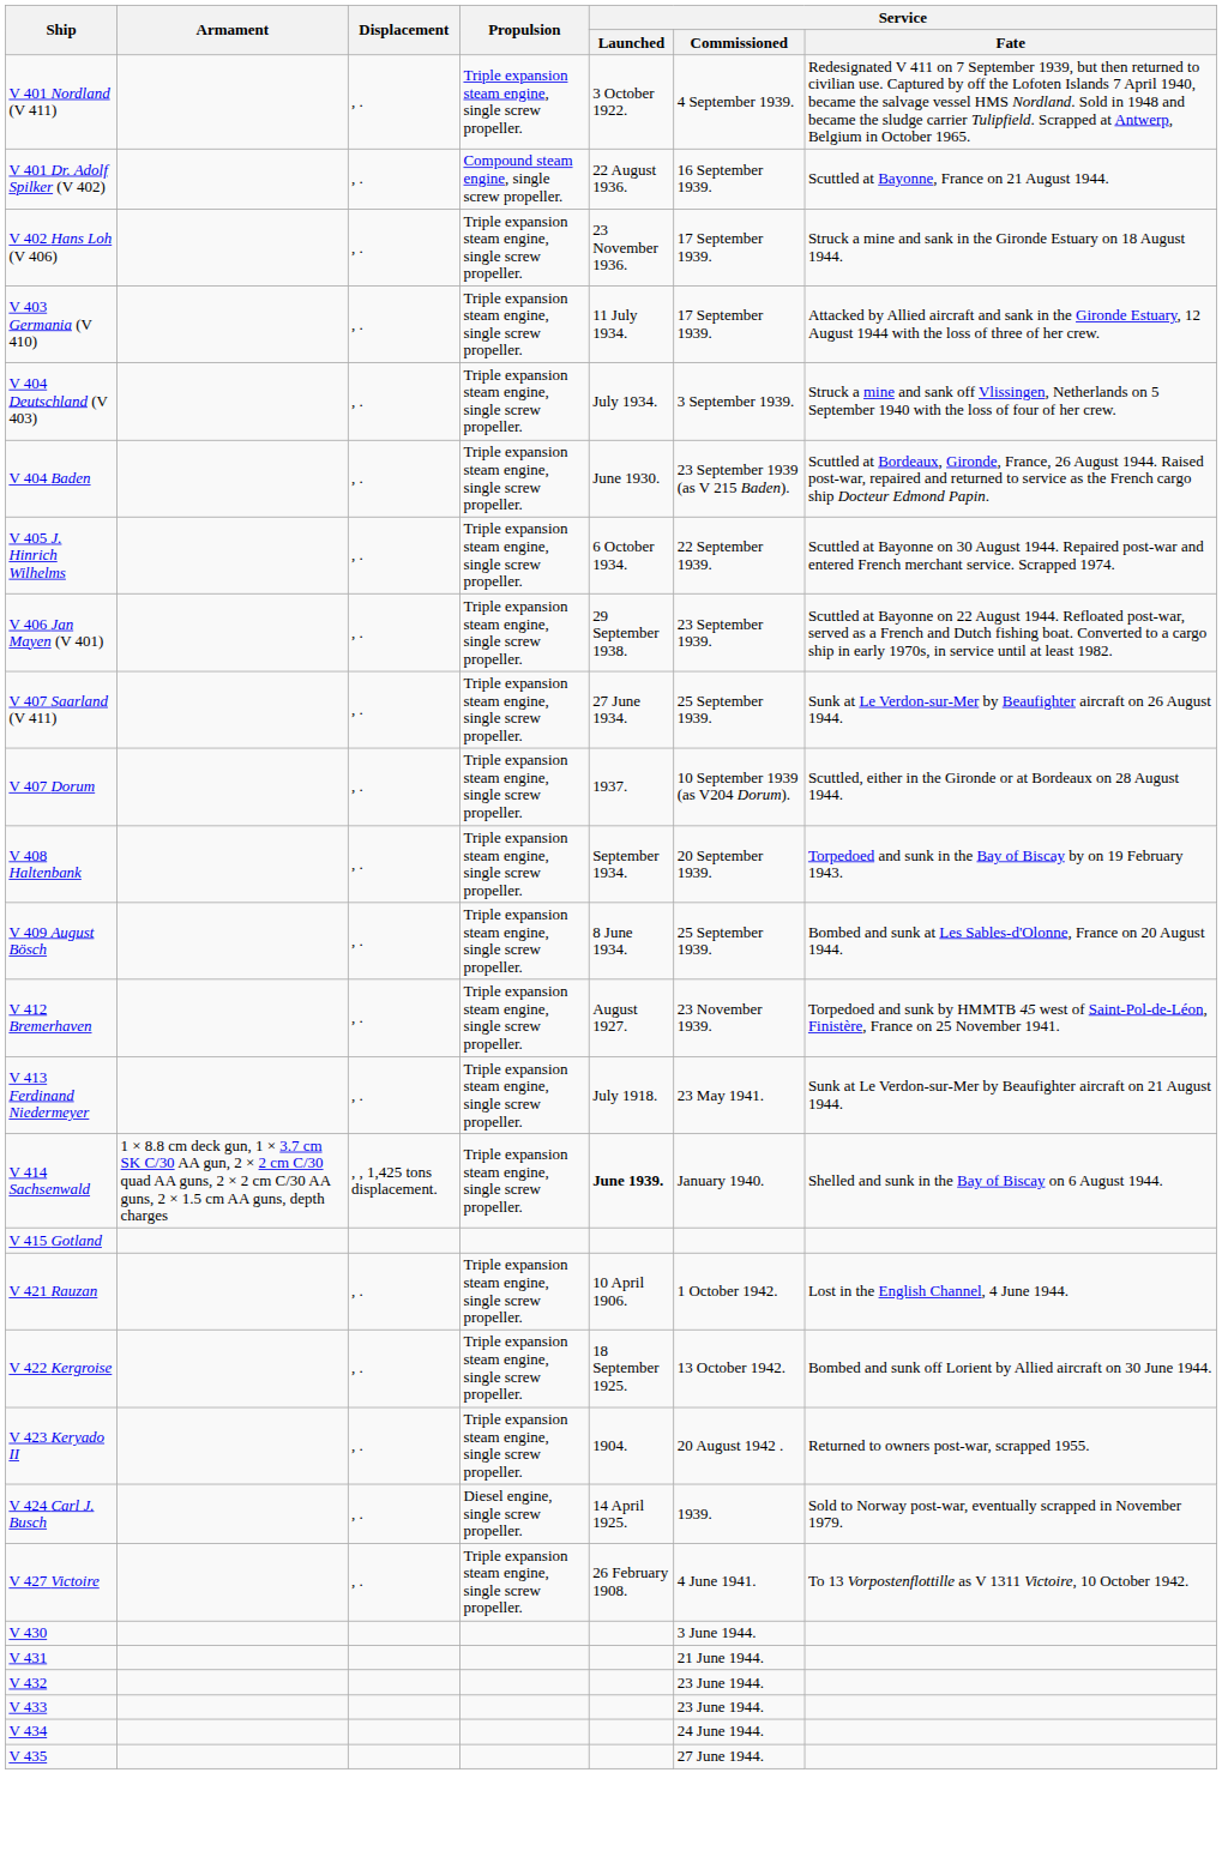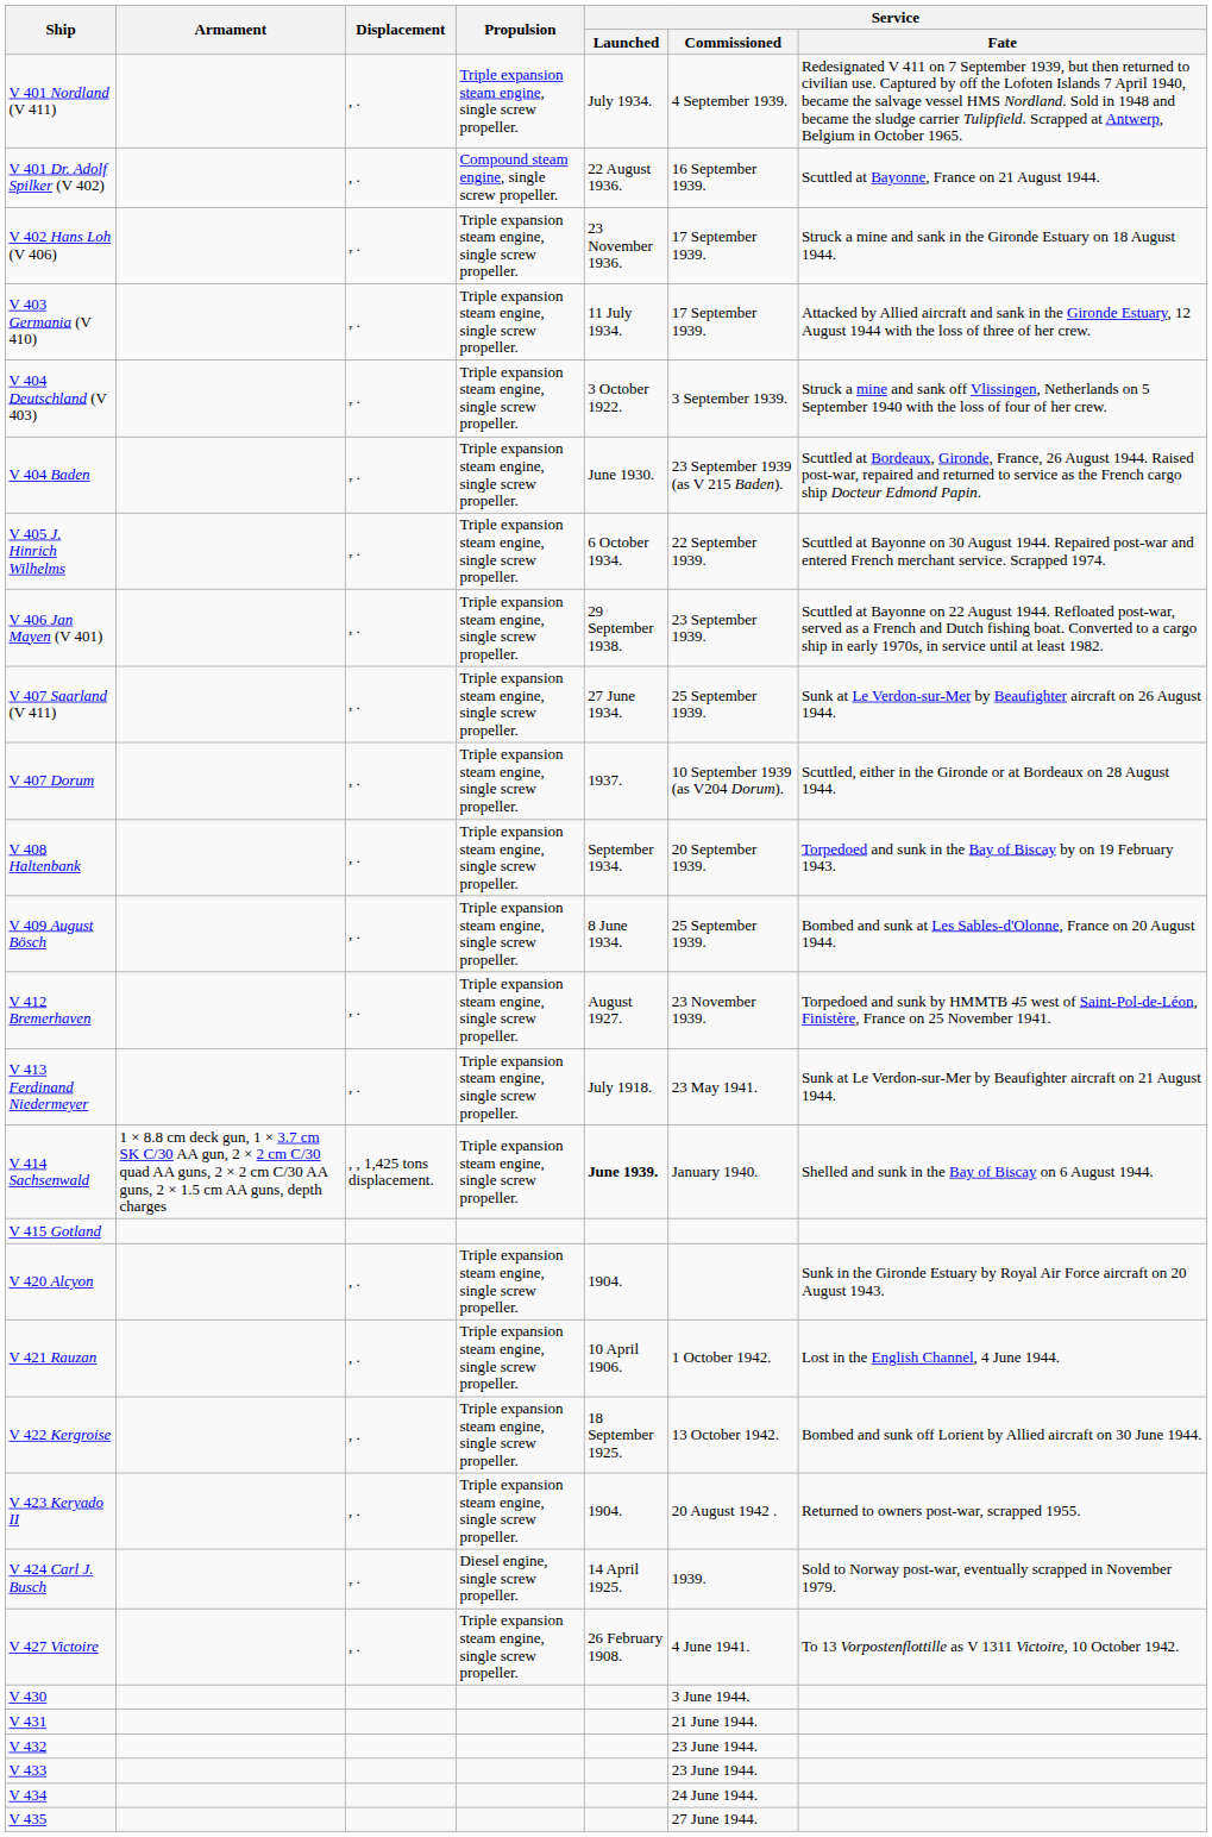V 401 Nordland (V 411) | Service / Launched: 3 October 1922. -> July 1934.
V 404 Deutschland (V 403) | Service / Launched: July 1934. -> 3 October 1922.
+ row: V 420 Alcyon | , . | Triple expansion steam engine, single screw propeller. | 1904. | Sunk in the Gironde Estuary by Royal Air Force aircraft on 20 August 1943.
